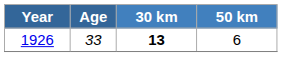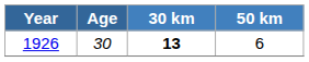1926 | Age: 33 -> 30
